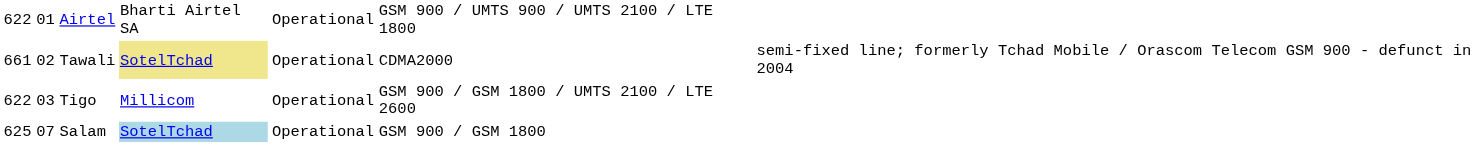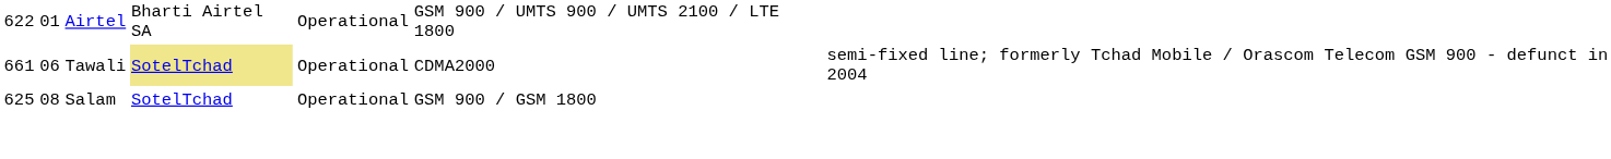Tawali | column 2: 02 -> 06
- row: 622 | 03 | Tigo | Millicom | Operational | GSM 900 / GSM 1800 / UMTS 2100 / LTE 2600
Salam | column 2: 07 -> 08
Salam | column 4: lightblue background -> no background
